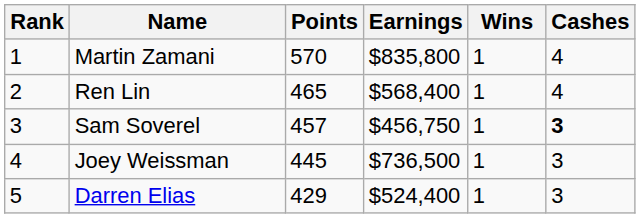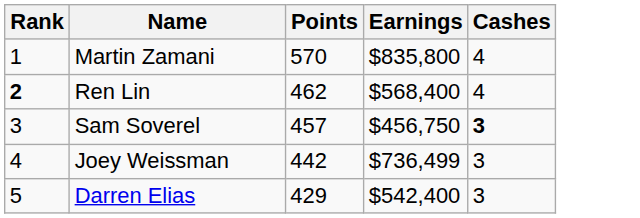- column: Wins | 1 | 1 | 1 | 1 | 1
Ren Lin | Rank: normal -> bold
Ren Lin | Points: 465 -> 462
Joey Weissman | Points: 445 -> 442
Joey Weissman | Earnings: $736,500 -> $736,499
Darren Elias | Earnings: $524,400 -> $542,400
